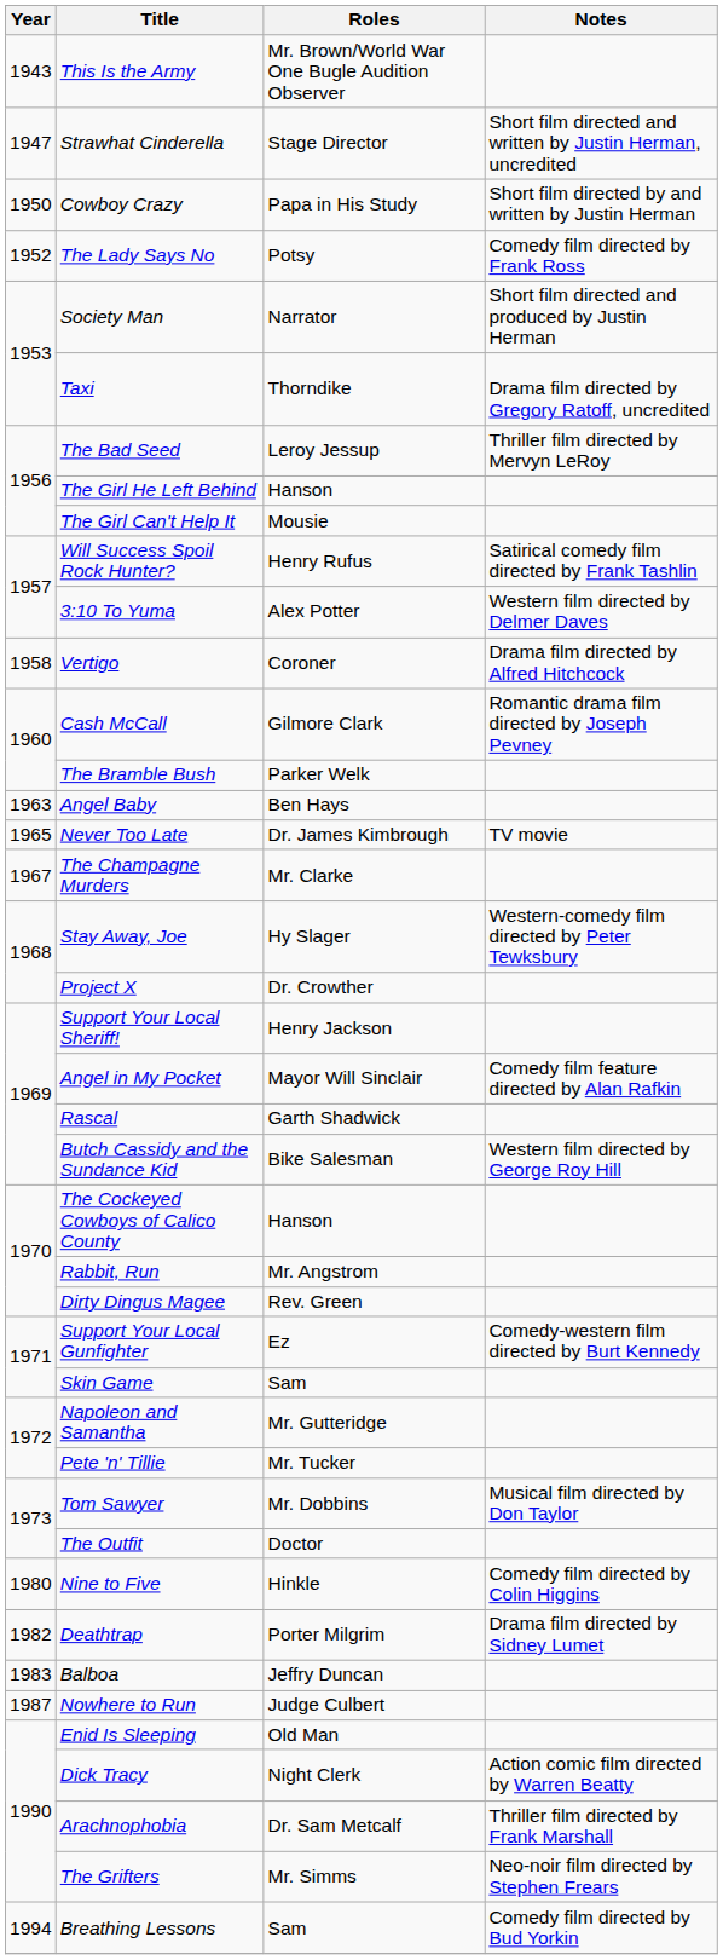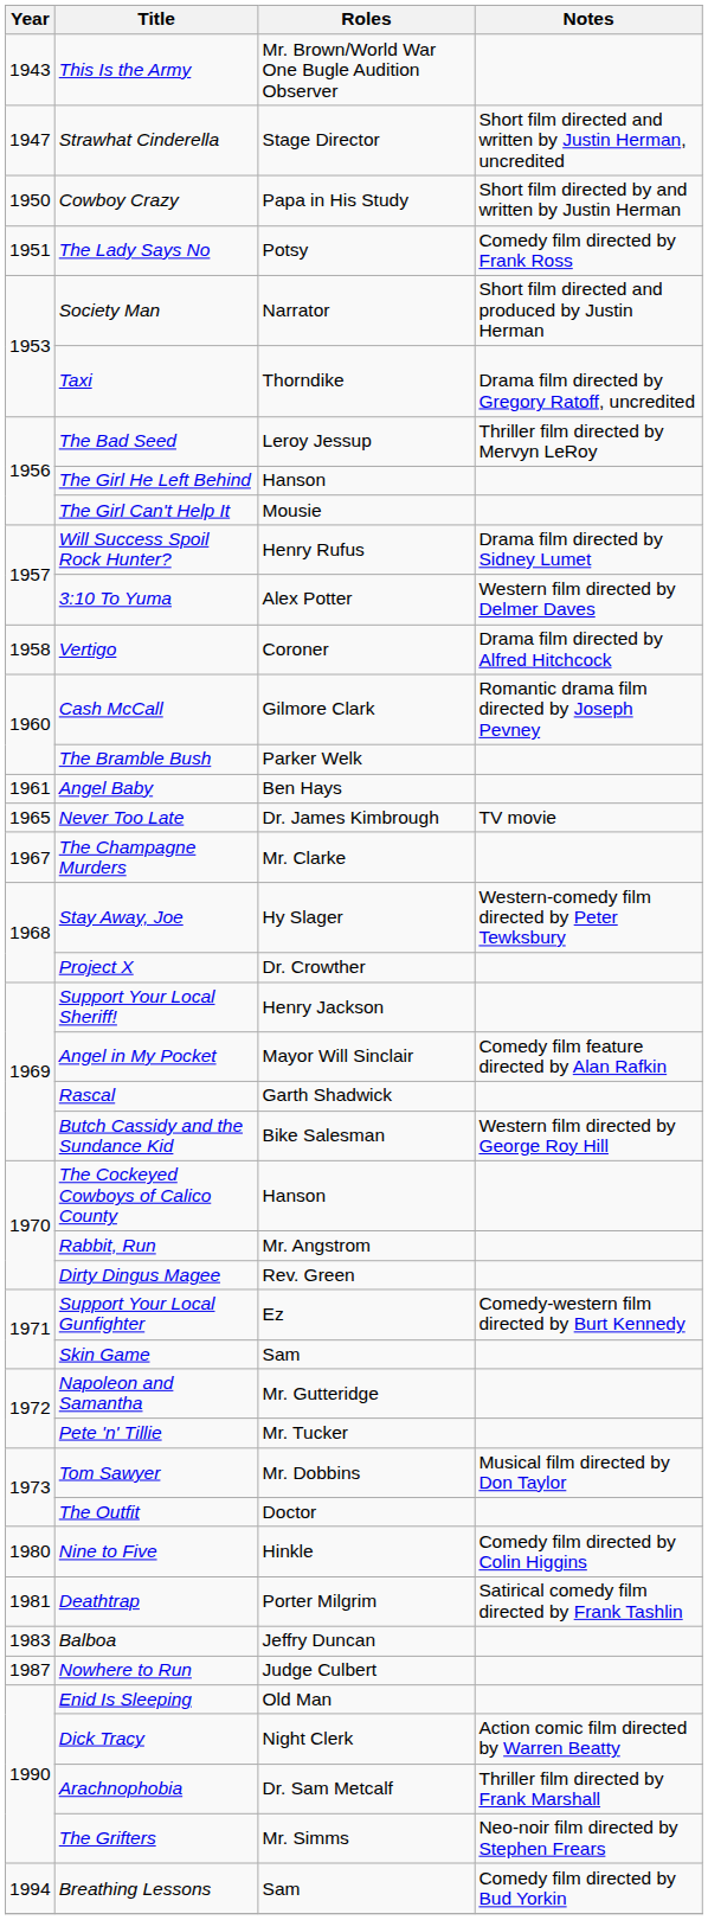The Lady Says No | Year: 1952 -> 1951
Will Success Spoil Rock Hunter? | Notes: Satirical comedy film directed by Frank Tashlin -> Drama film directed by Sidney Lumet
Angel Baby | Year: 1963 -> 1961
Deathtrap | Year: 1982 -> 1981
Deathtrap | Notes: Drama film directed by Sidney Lumet -> Satirical comedy film directed by Frank Tashlin
